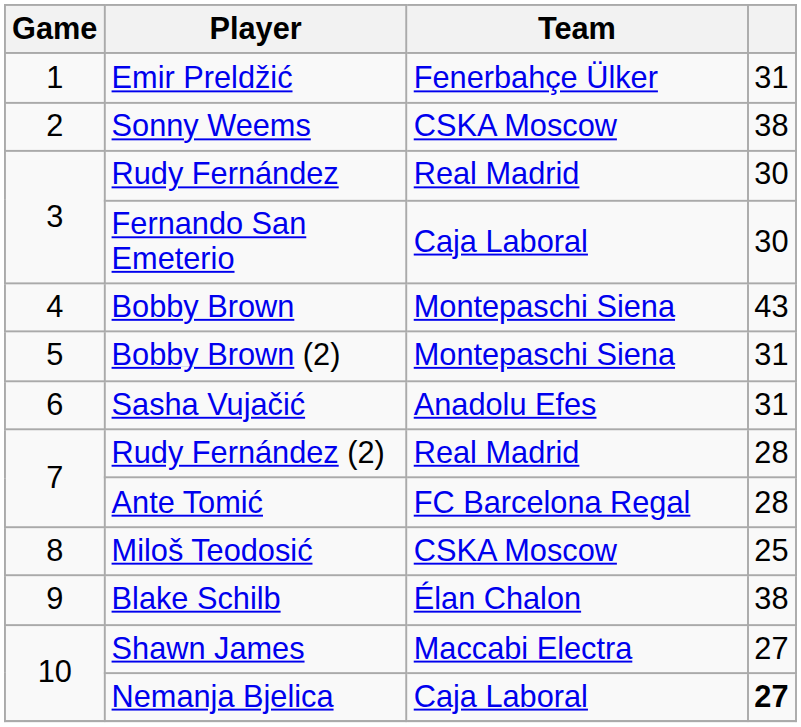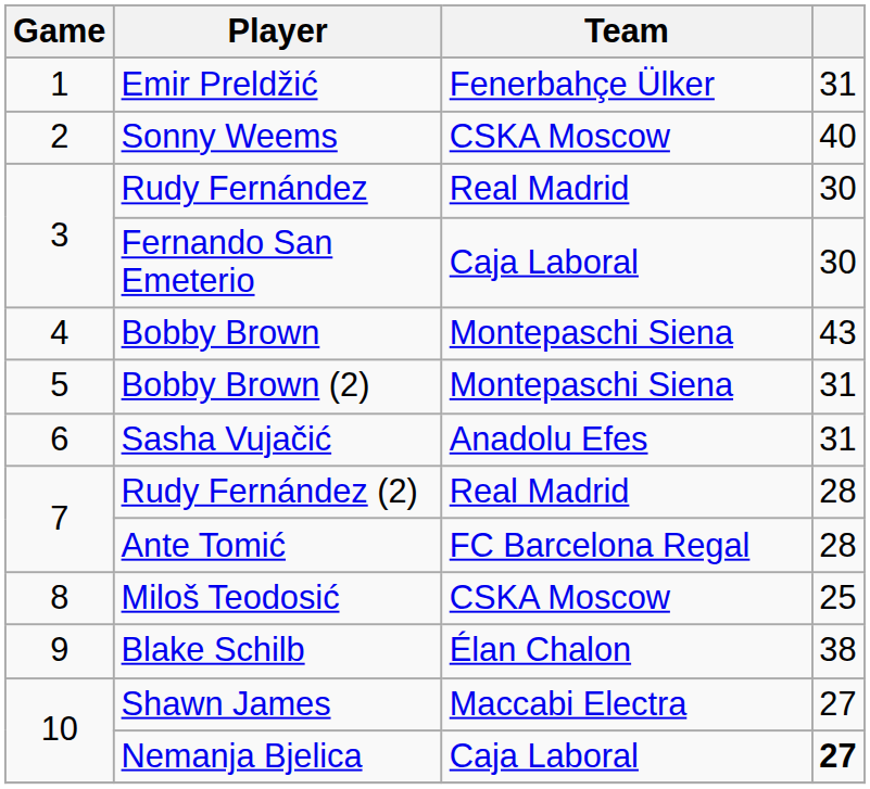Sonny Weems | column 4: 38 -> 40
